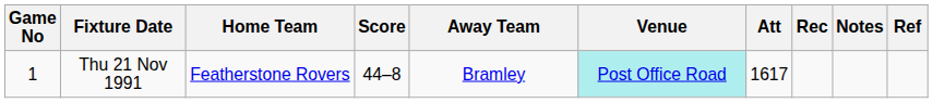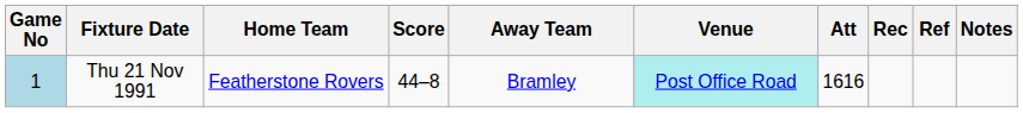columns swapped: Notes <-> Ref
Thu 21 Nov 1991 | Game No: no background -> lightblue background
Thu 21 Nov 1991 | Att: 1617 -> 1616
